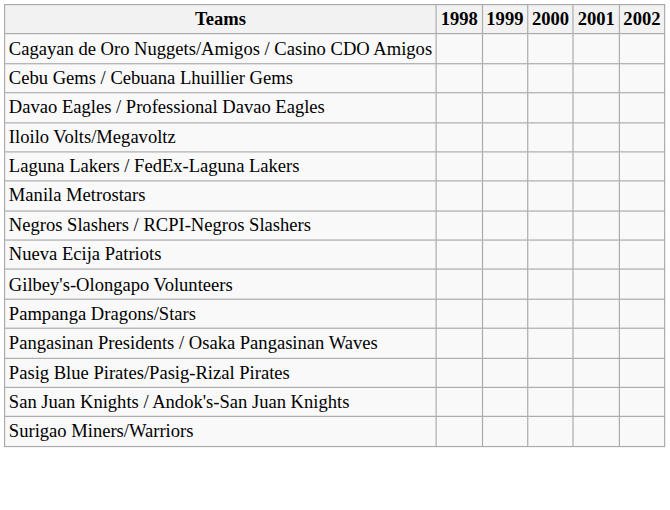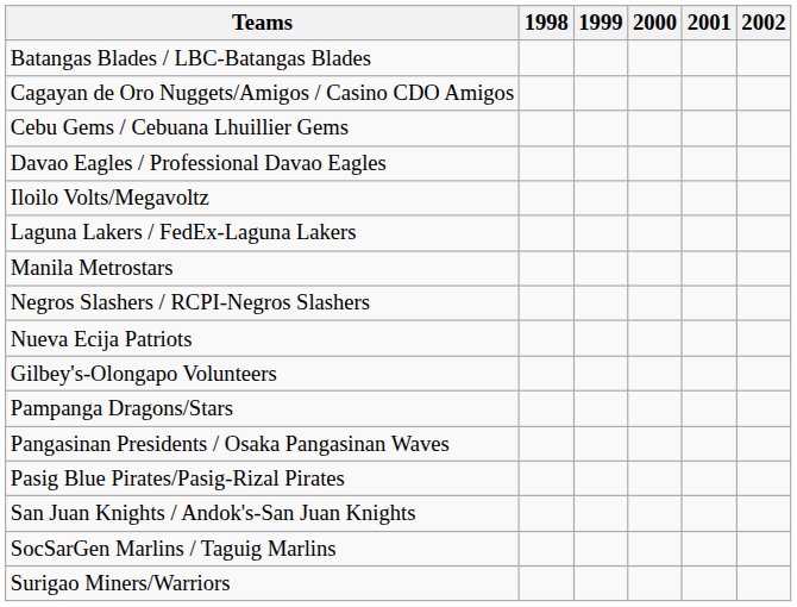+ row: Batangas Blades / LBC-Batangas Blades
+ row: SocSarGen Marlins / Taguig Marlins
